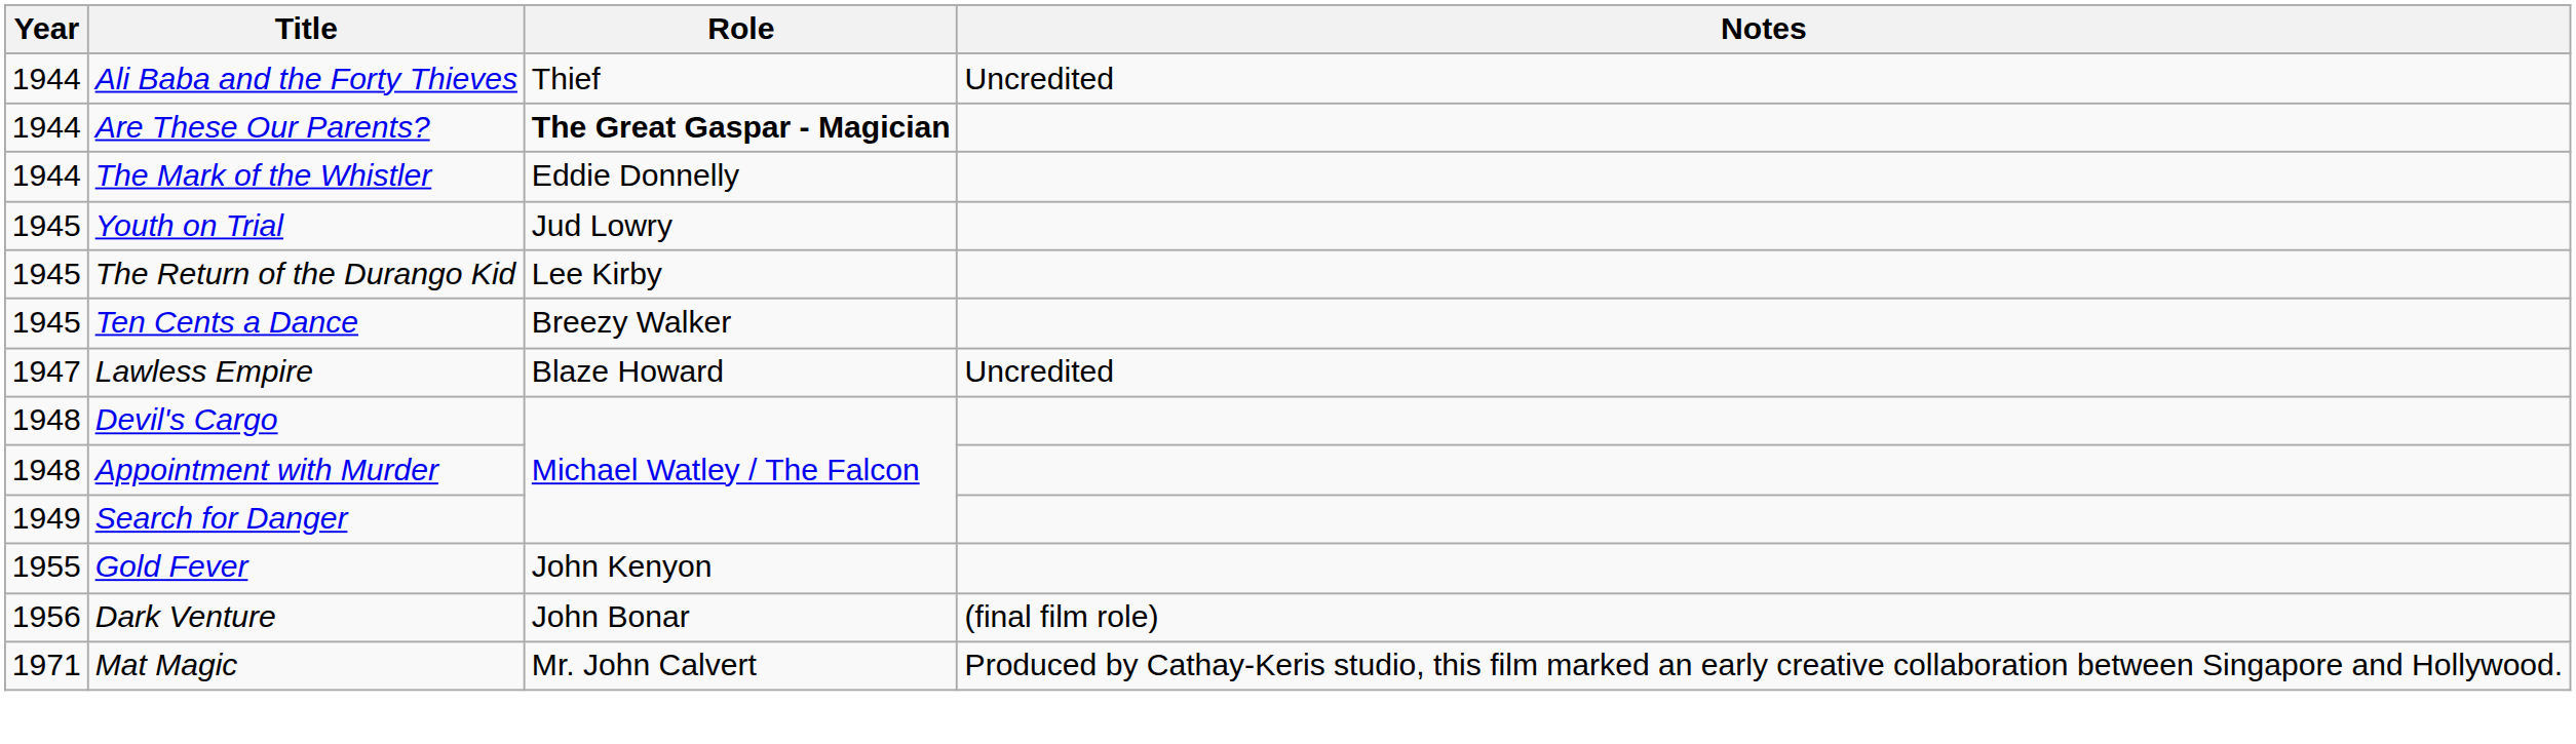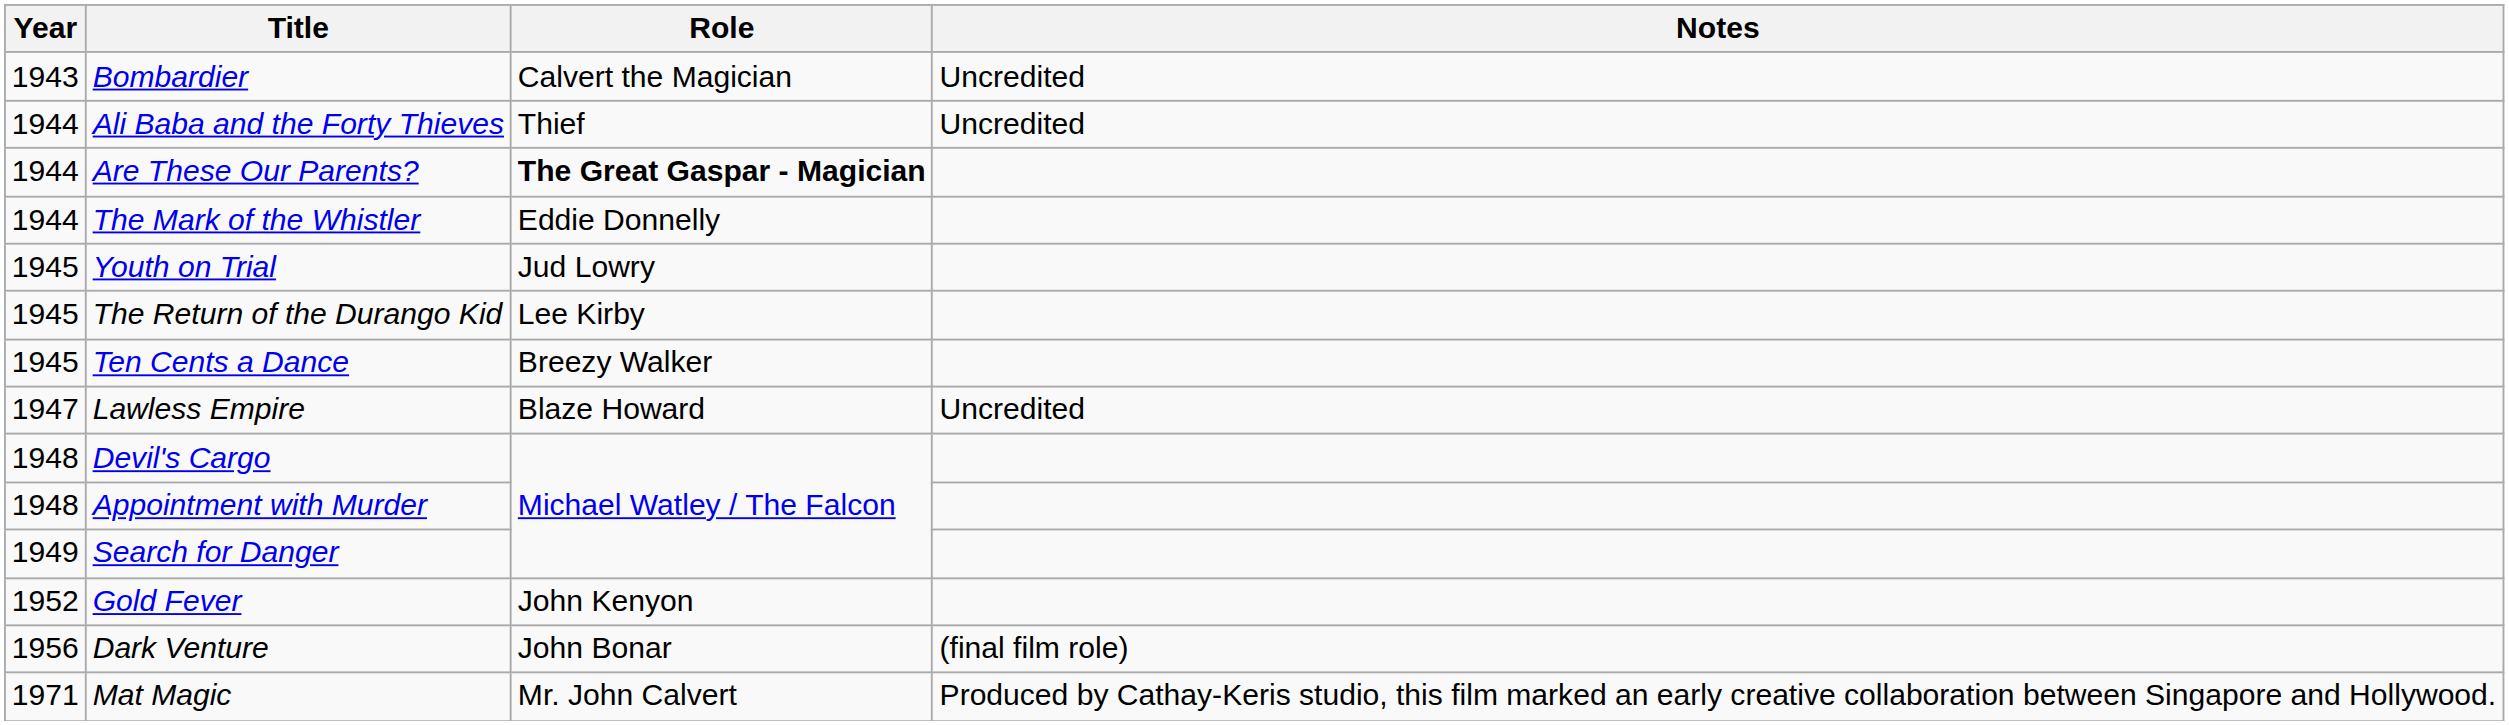+ row: 1943 | Bombardier | Calvert the Magician | Uncredited
Gold Fever | Year: 1955 -> 1952
